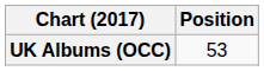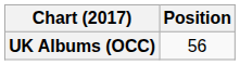UK Albums (OCC) | Position: 53 -> 56
